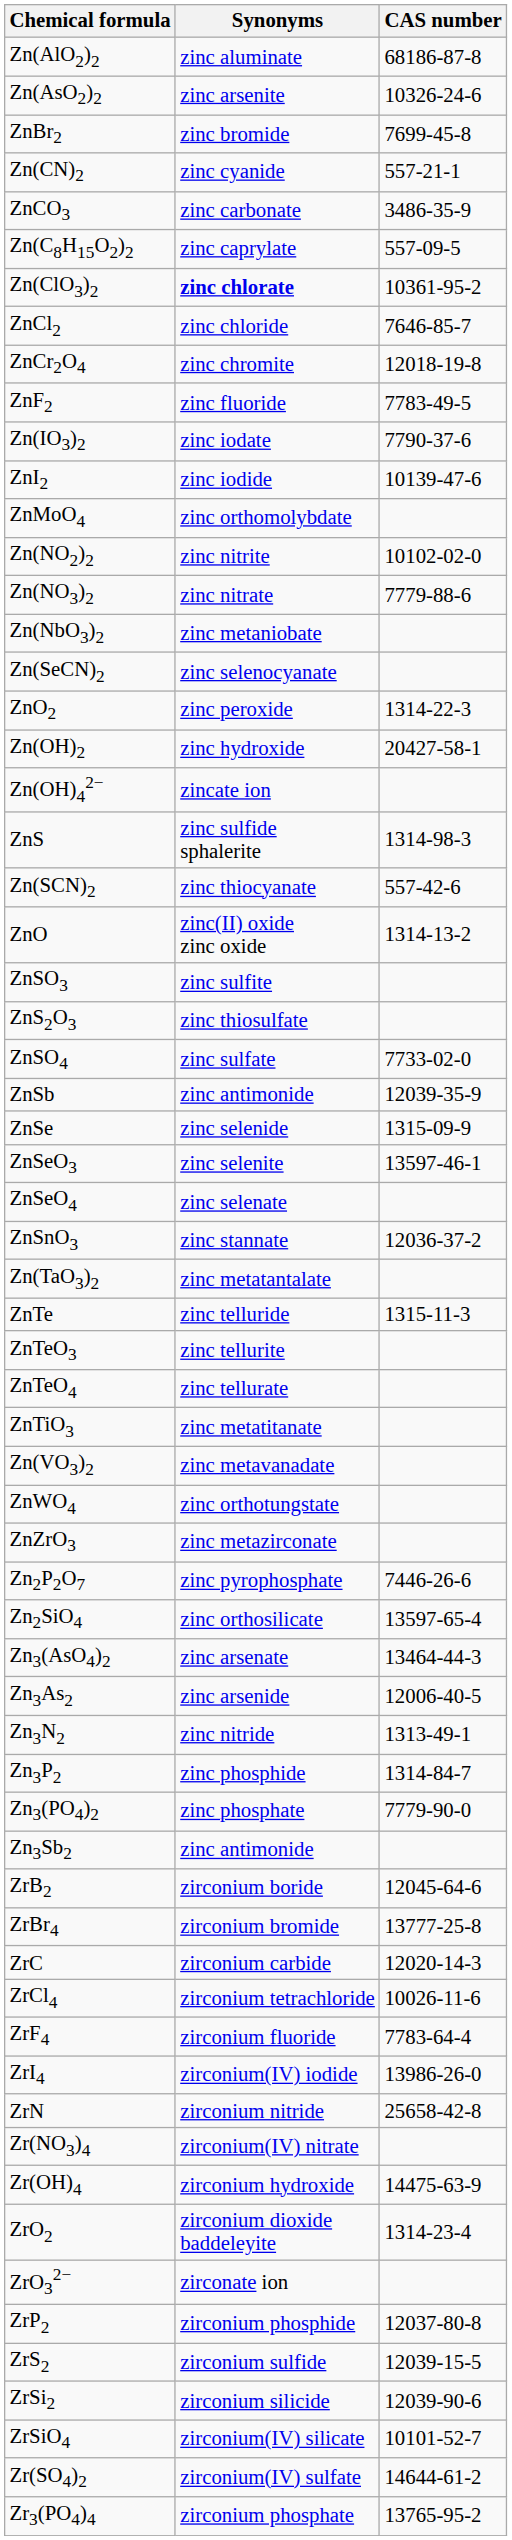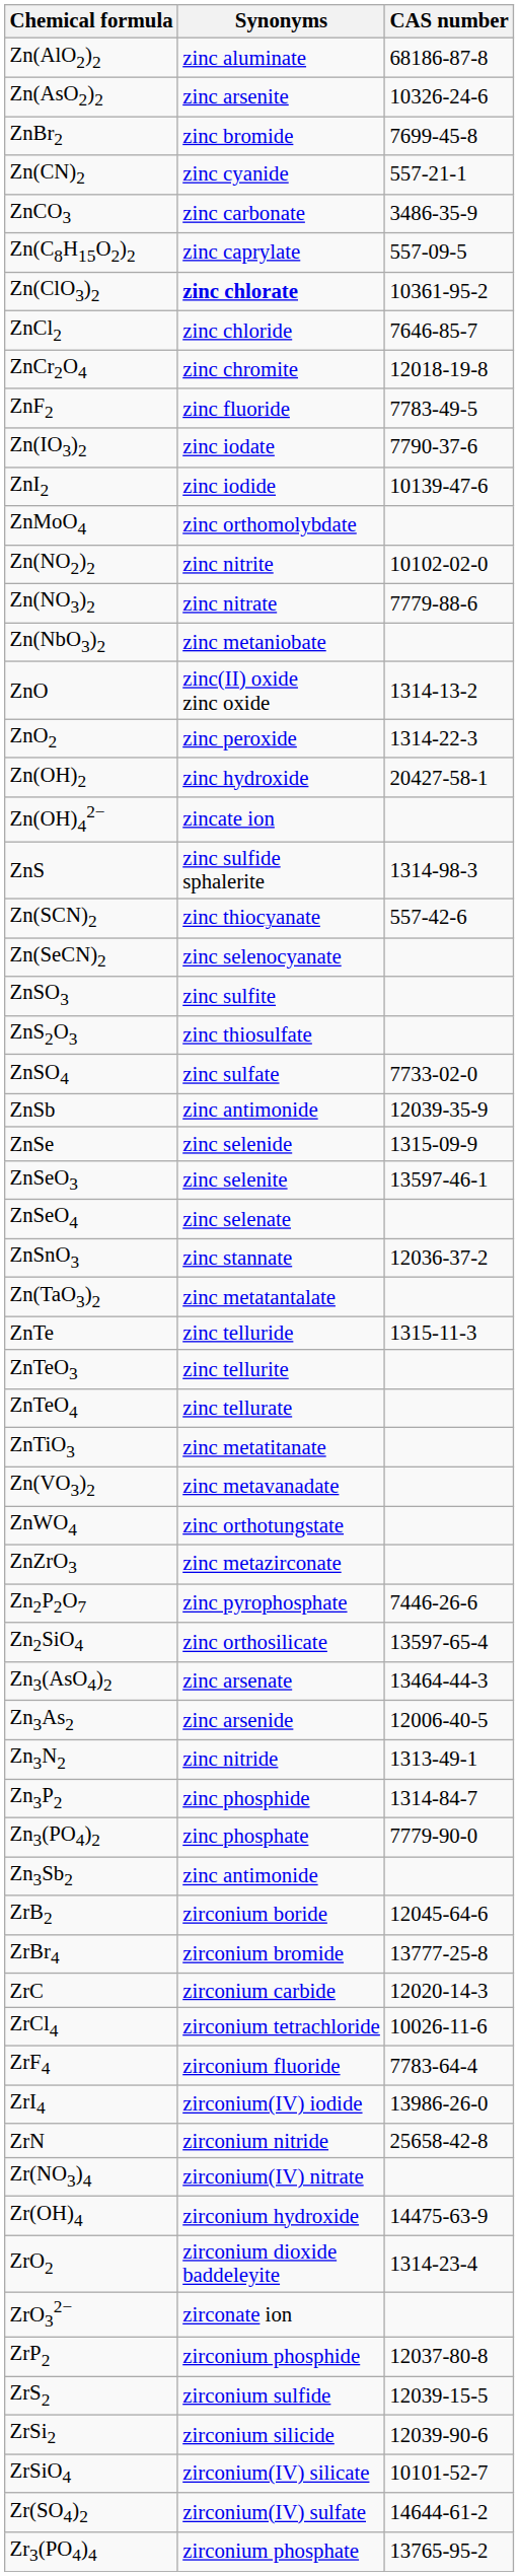rows swapped: ZnO <-> Zn(SeCN)2
